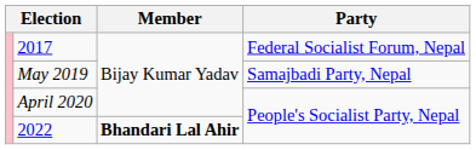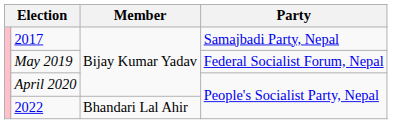2017 | Party: Federal Socialist Forum, Nepal -> Samajbadi Party, Nepal
May 2019 | Party: Samajbadi Party, Nepal -> Federal Socialist Forum, Nepal
2022 | Member: bold -> normal
